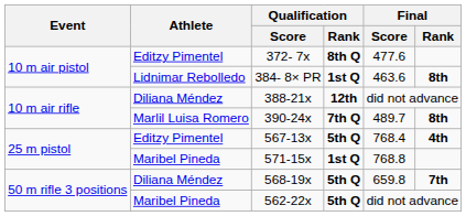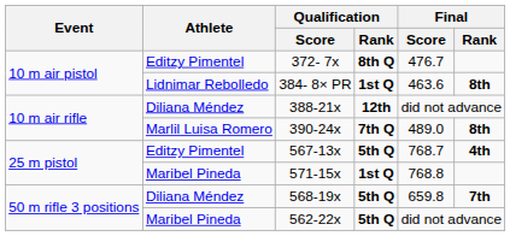372- 7x | Final / Score: 477.6 -> 476.7
390-24x | Final / Score: 489.7 -> 489.0
567-13x | Final / Score: 768.4 -> 768.7
